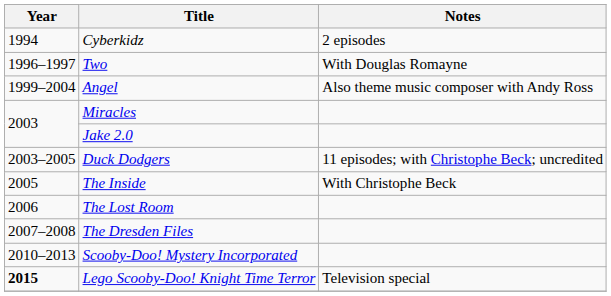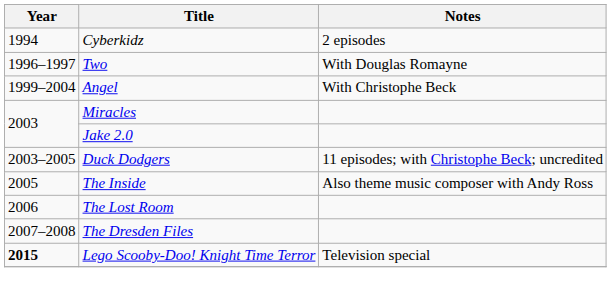Angel | Notes: Also theme music composer with Andy Ross -> With Christophe Beck
The Inside | Notes: With Christophe Beck -> Also theme music composer with Andy Ross
- row: 2010–2013 | Scooby-Doo! Mystery Incorporated
